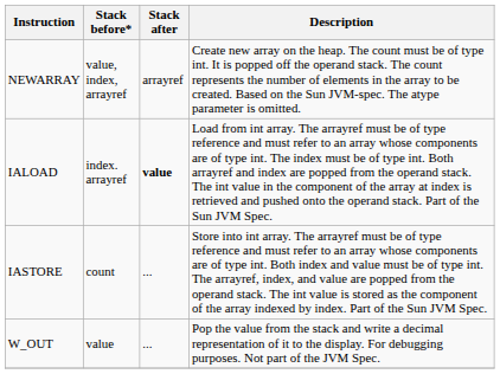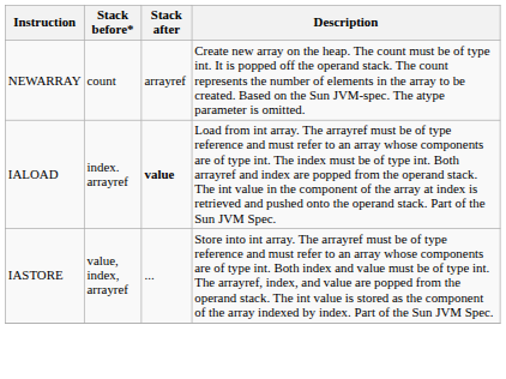NEWARRAY | Stack before*: value, index, arrayref -> count
IASTORE | Stack before*: count -> value, index, arrayref
- row: W_OUT | value | ... | Pop the value from the stack and write a decimal representation of it to the display. For debugging purposes. Not part of the JVM Spec.
